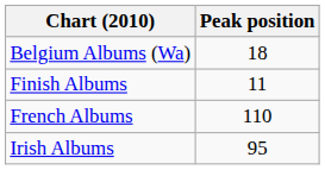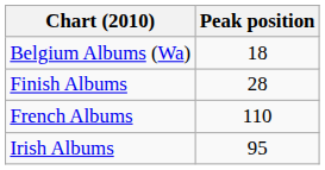Finish Albums | Peak position: 11 -> 28
